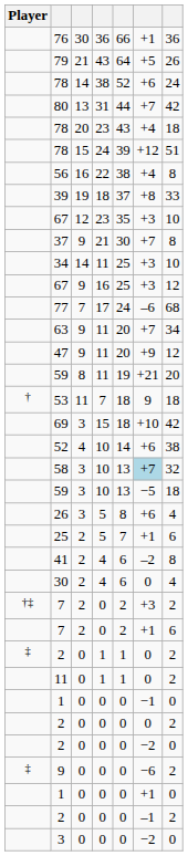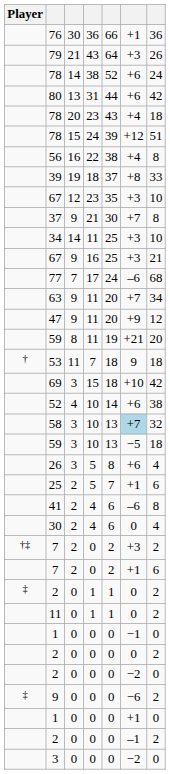79 | column 6: +5 -> +3
80 | column 6: +7 -> +6
67 / 16 | column 7: 12 -> 21
41 | column 6: –2 -> –6
